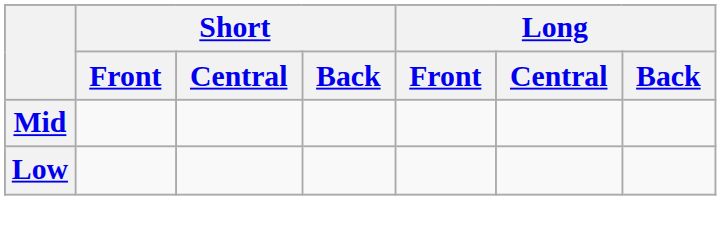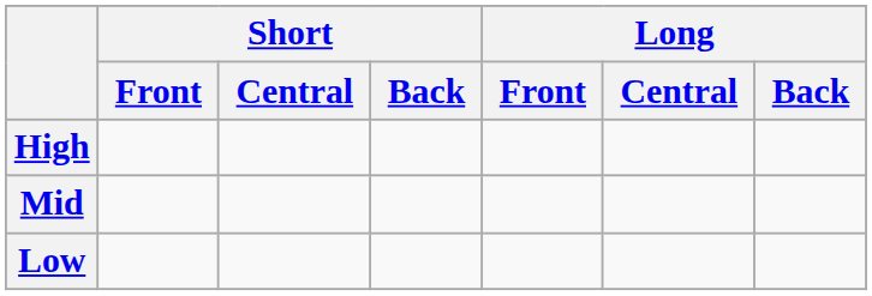+ row: High
